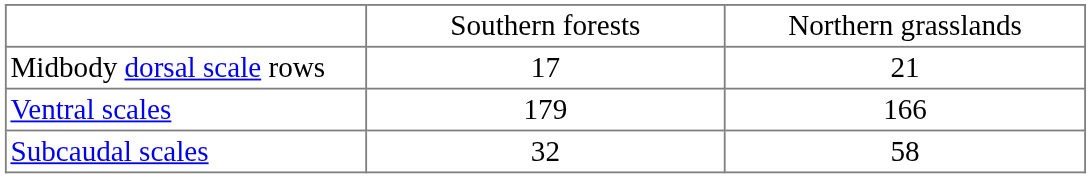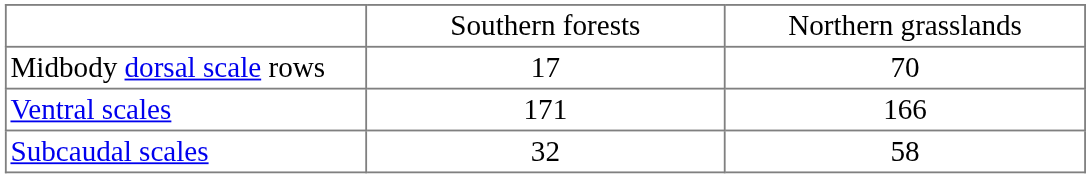Midbody dorsal scale rows | column 3: 21 -> 70
Ventral scales | column 2: 179 -> 171
